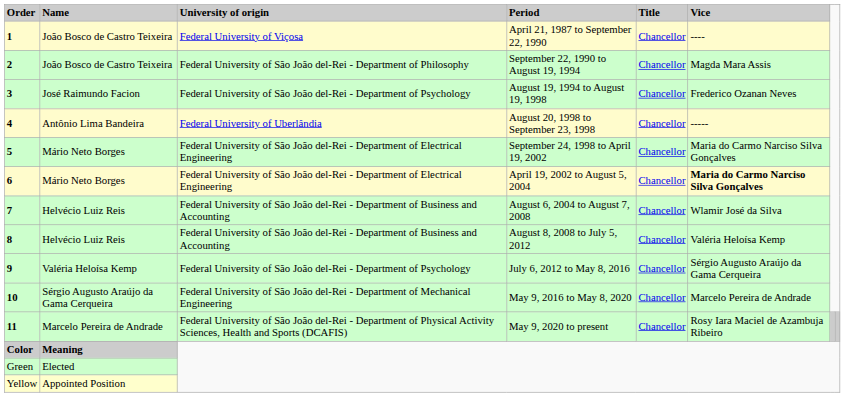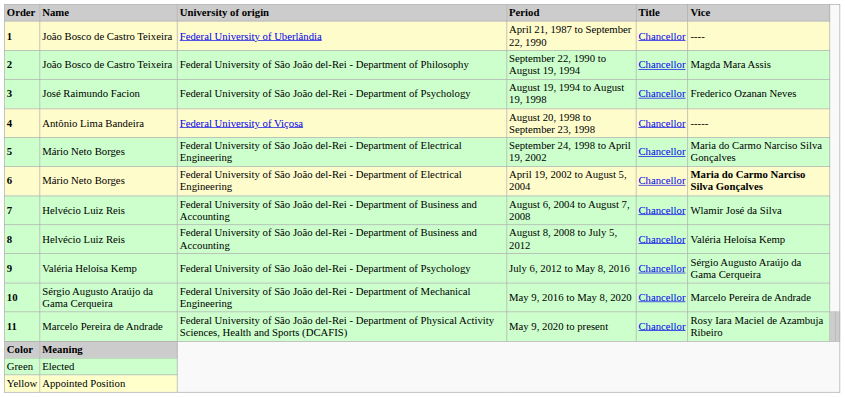1 | University of origin: Federal University of Viçosa -> Federal University of Uberlândia
4 | University of origin: Federal University of Uberlândia -> Federal University of Viçosa
